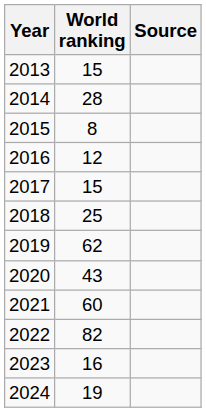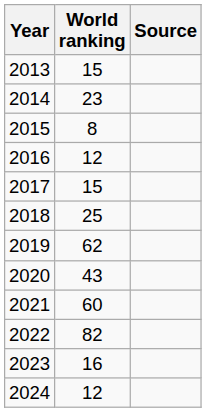2014 | World ranking: 28 -> 23
2024 | World ranking: 19 -> 12
